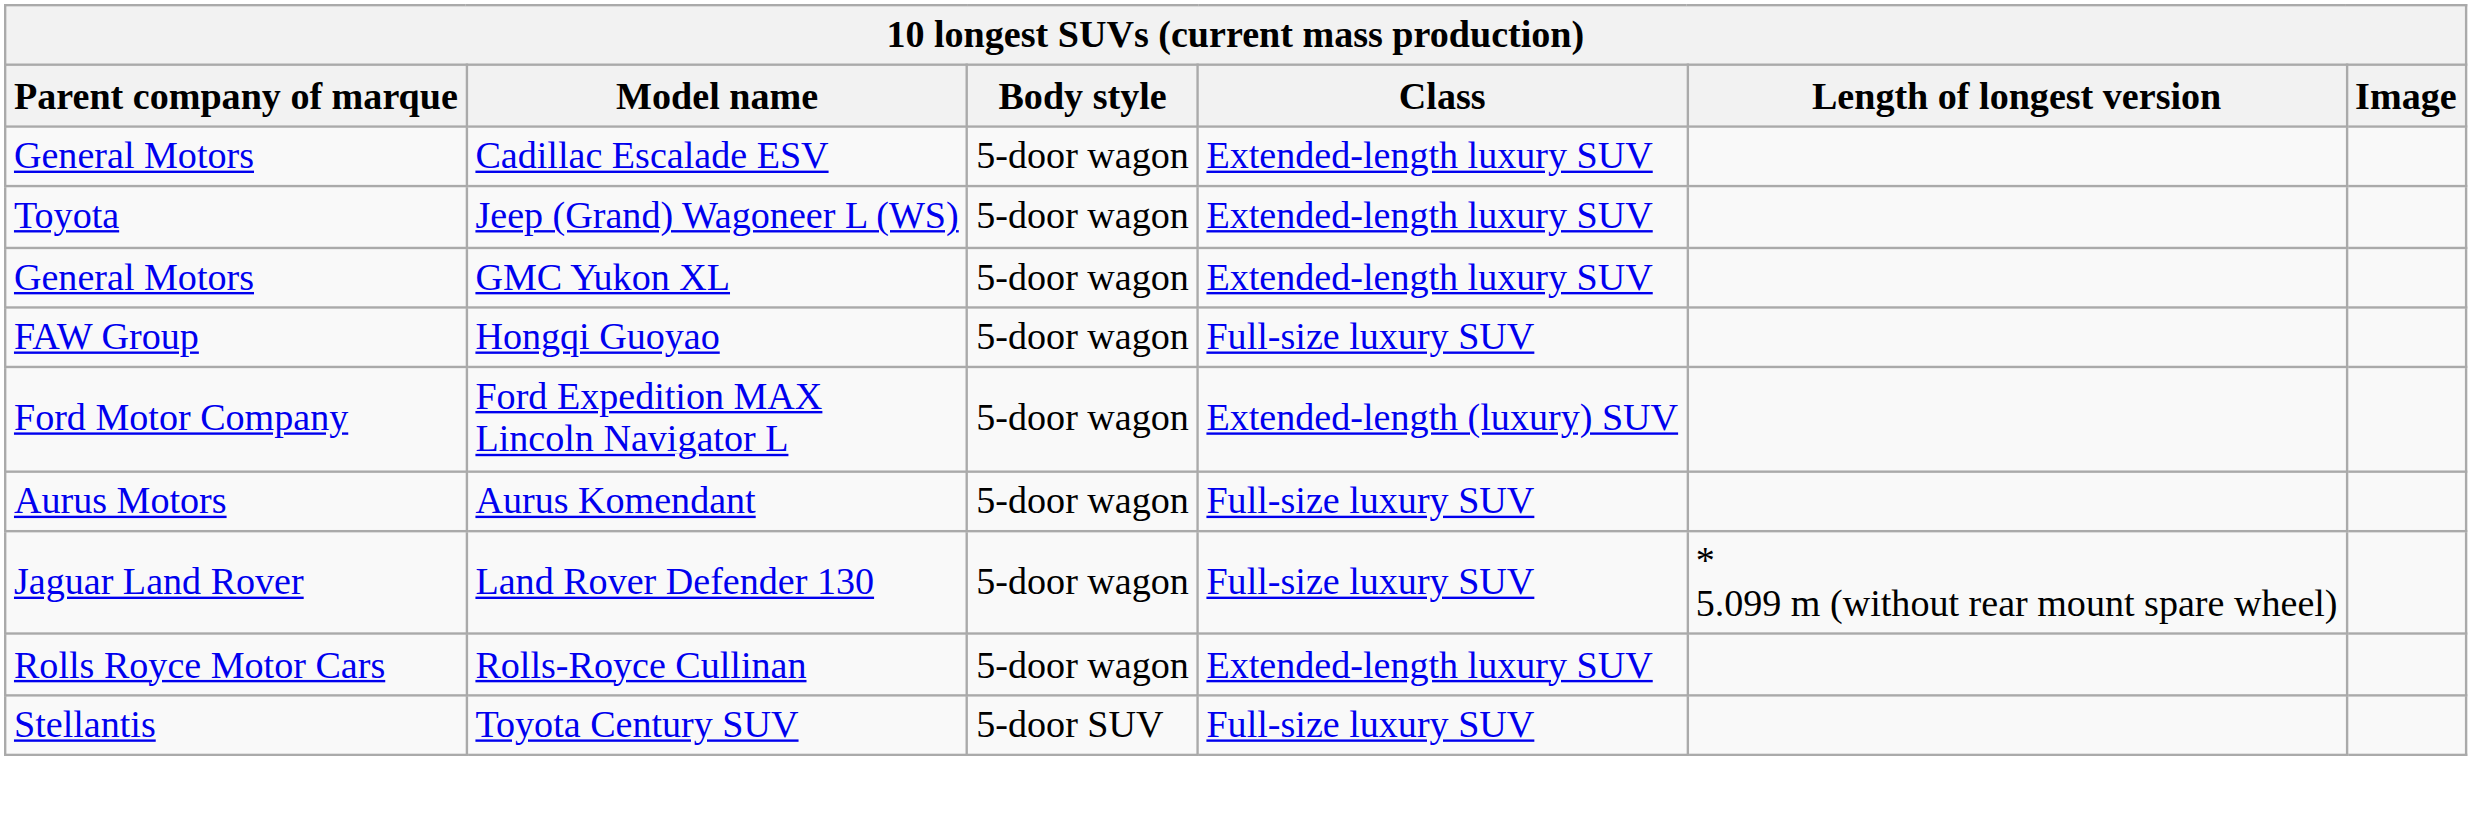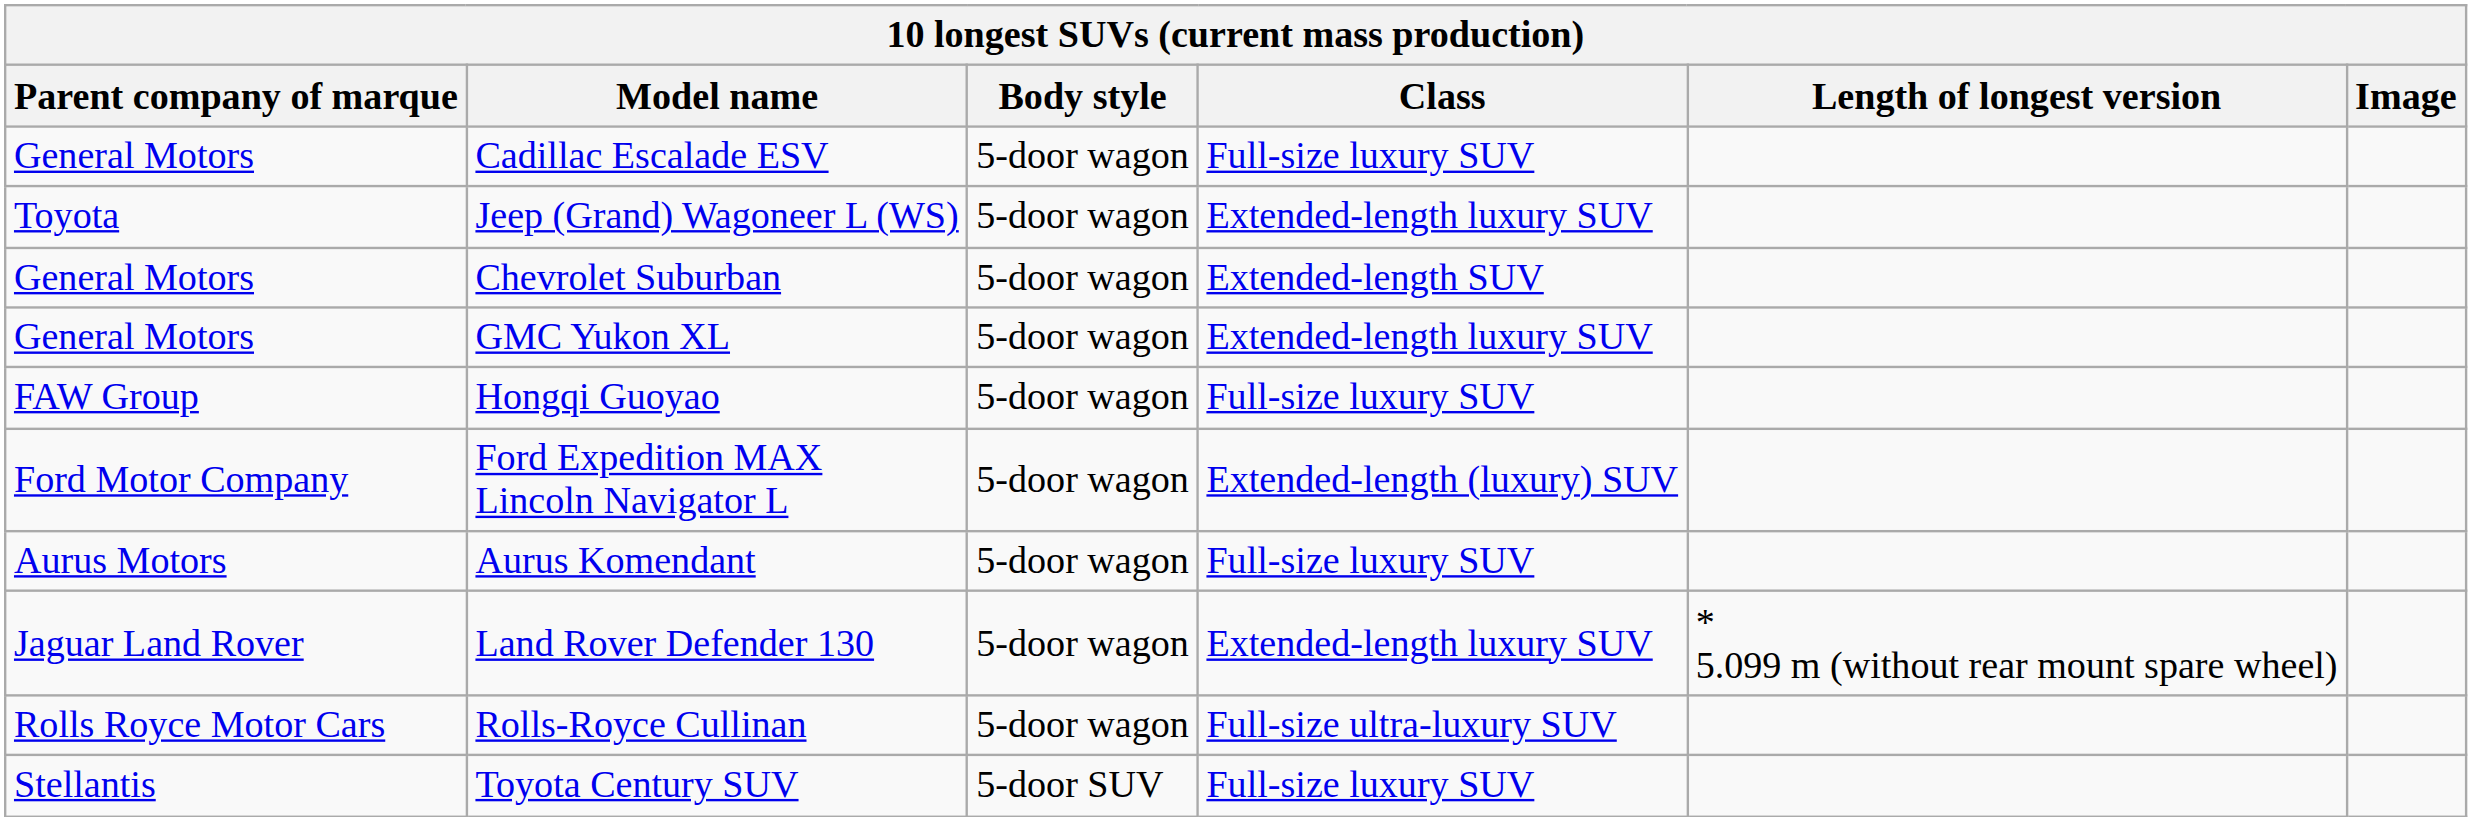Cadillac Escalade ESV | Class: Extended-length luxury SUV -> Full-size luxury SUV
+ row: General Motors | Chevrolet Suburban | 5-door wagon | Extended-length SUV
Land Rover Defender 130 | Class: Full-size luxury SUV -> Extended-length luxury SUV
Rolls-Royce Cullinan | Class: Extended-length luxury SUV -> Full-size ultra-luxury SUV
